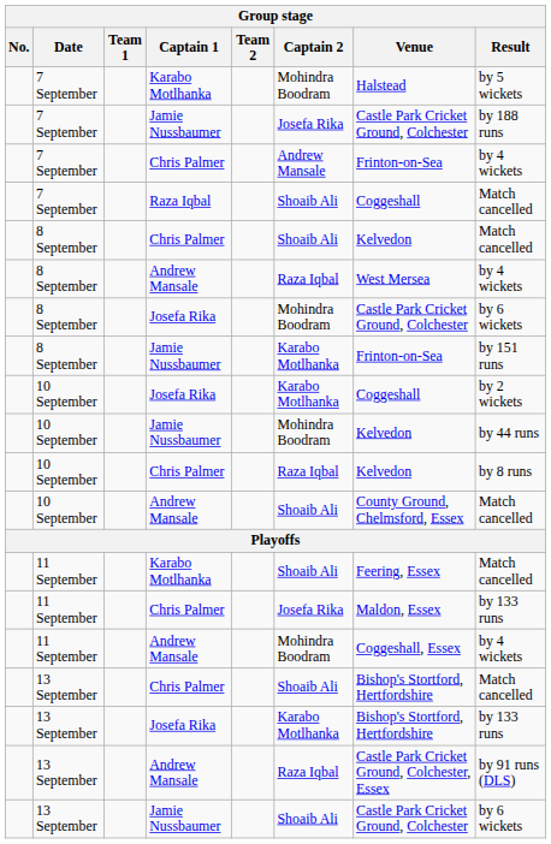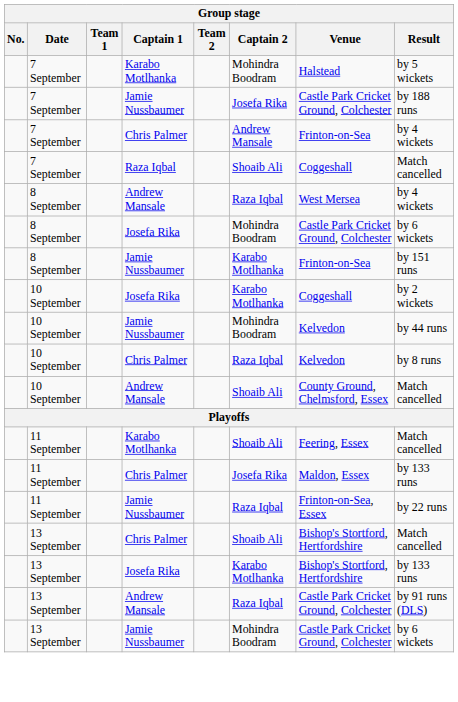- row: 8 September | Chris Palmer | Shoaib Ali | Kelvedon | Match cancelled
+ row: 11 September | Jamie Nussbaumer | Raza Iqbal | Frinton-on-Sea, Essex | by 22 runs
- row: 11 September | Andrew Mansale | Mohindra Boodram | Coggeshall, Essex | by 4 wickets
13 September / Andrew Mansale | Venue: Castle Park Cricket Ground, Colchester, Essex -> Castle Park Cricket Ground, Colchester
13 September / Jamie Nussbaumer | Captain 2: Shoaib Ali -> Mohindra Boodram
